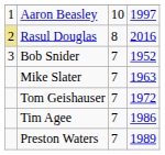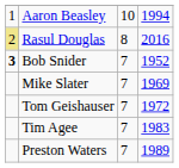Aaron Beasley | column 4: 1997 -> 1994
Bob Snider | column 1: normal -> bold
Mike Slater | column 4: 1963 -> 1969
Tim Agee | column 4: 1986 -> 1983
